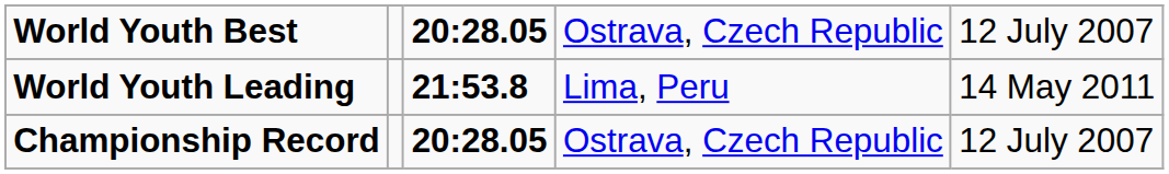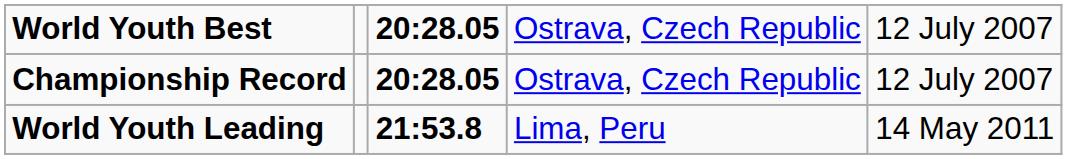rows swapped: Championship Record <-> World Youth Leading
